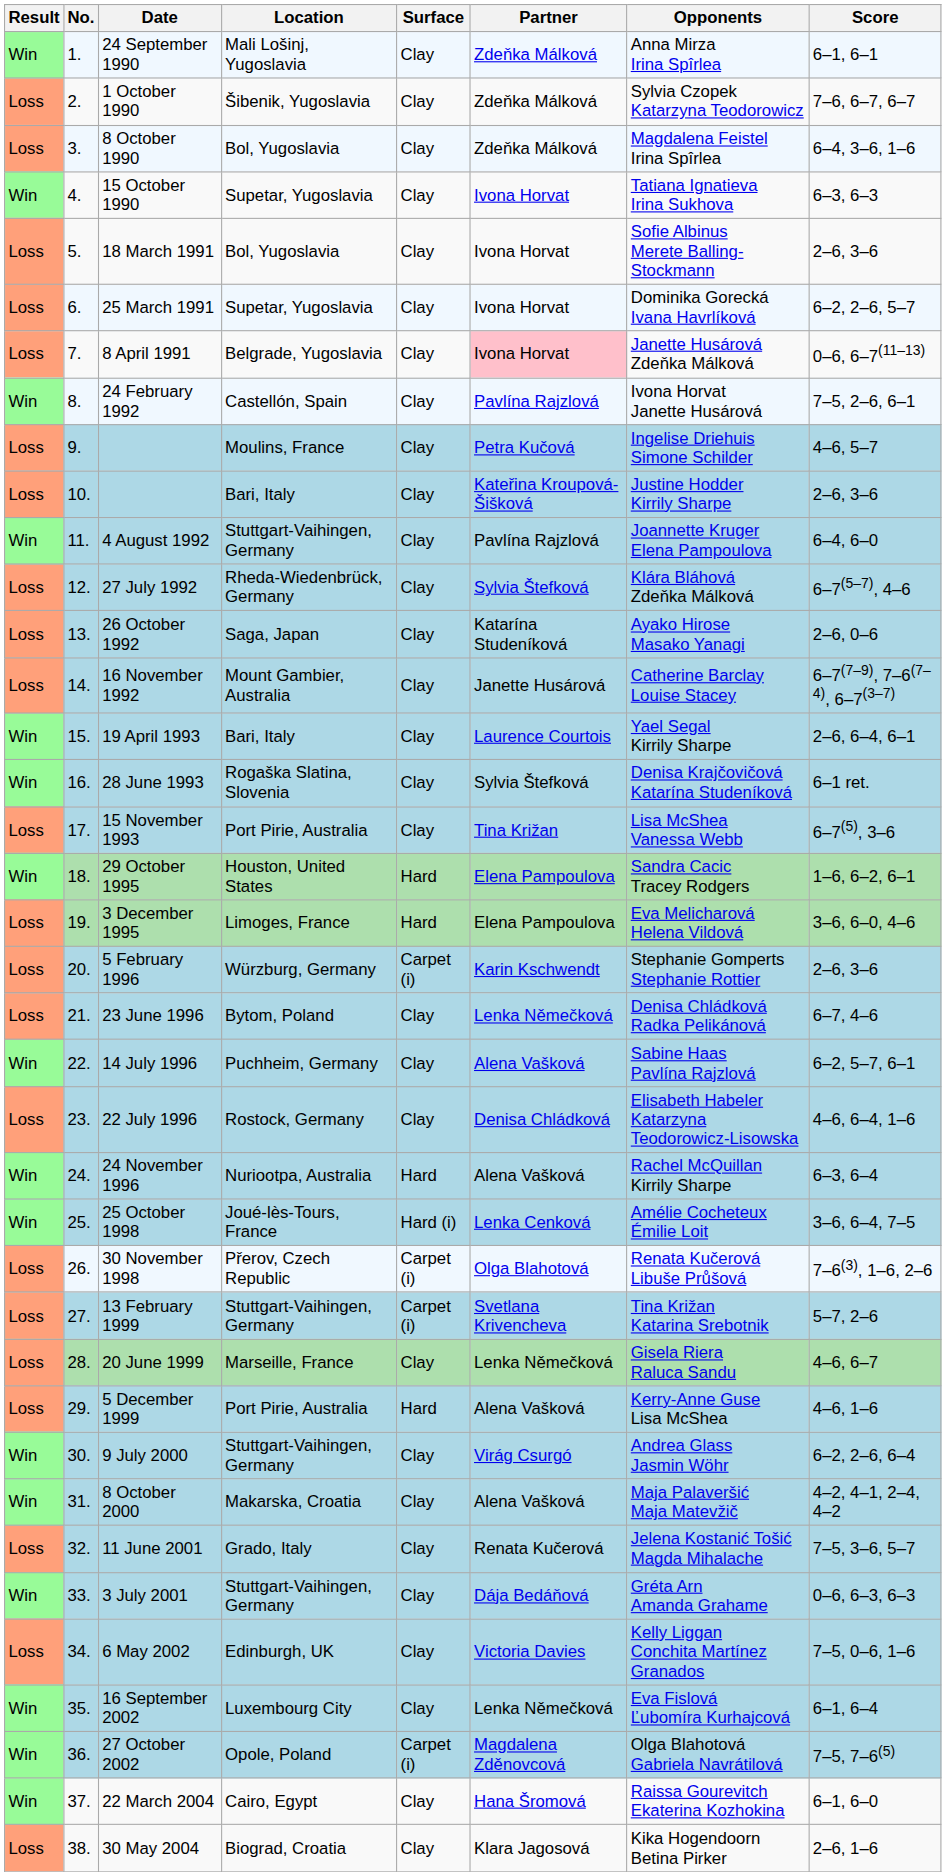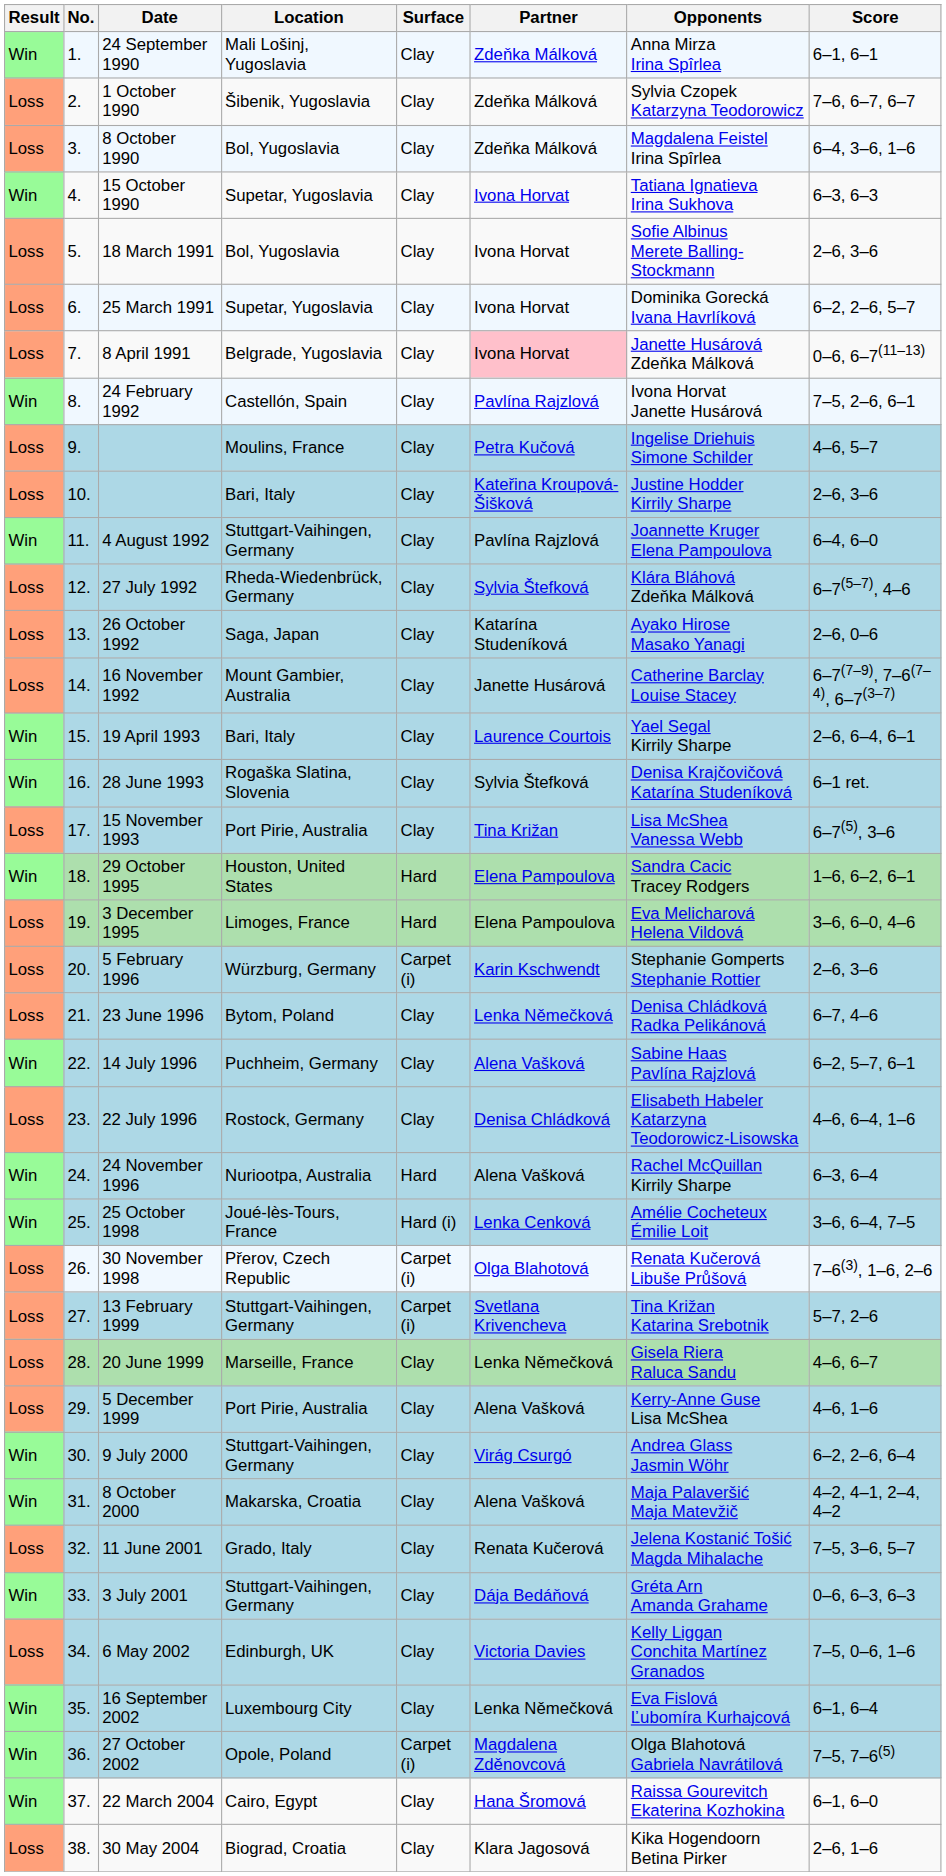5 December 1999 | Surface: Hard -> Clay
